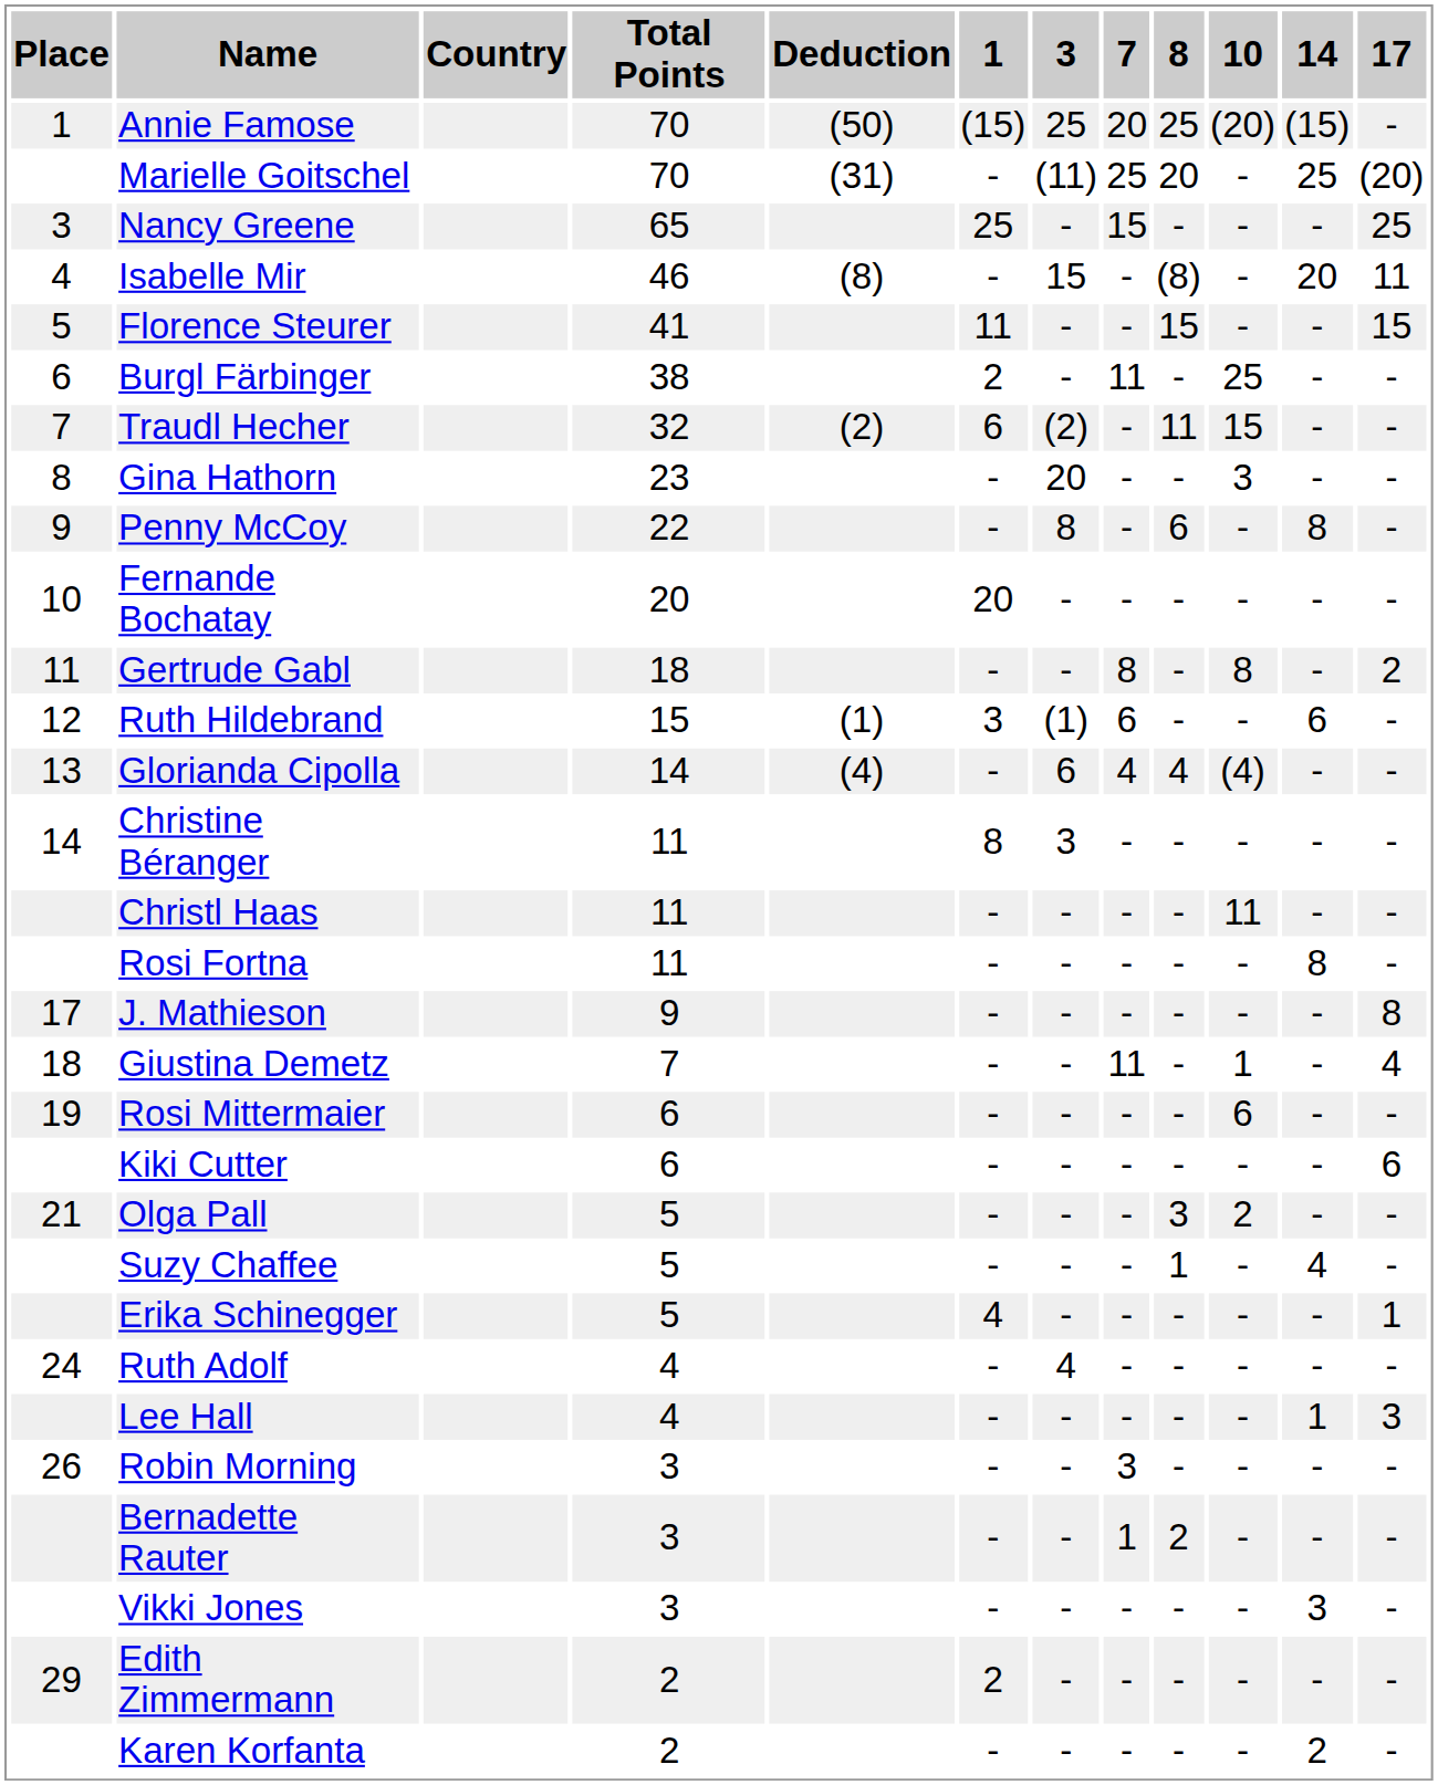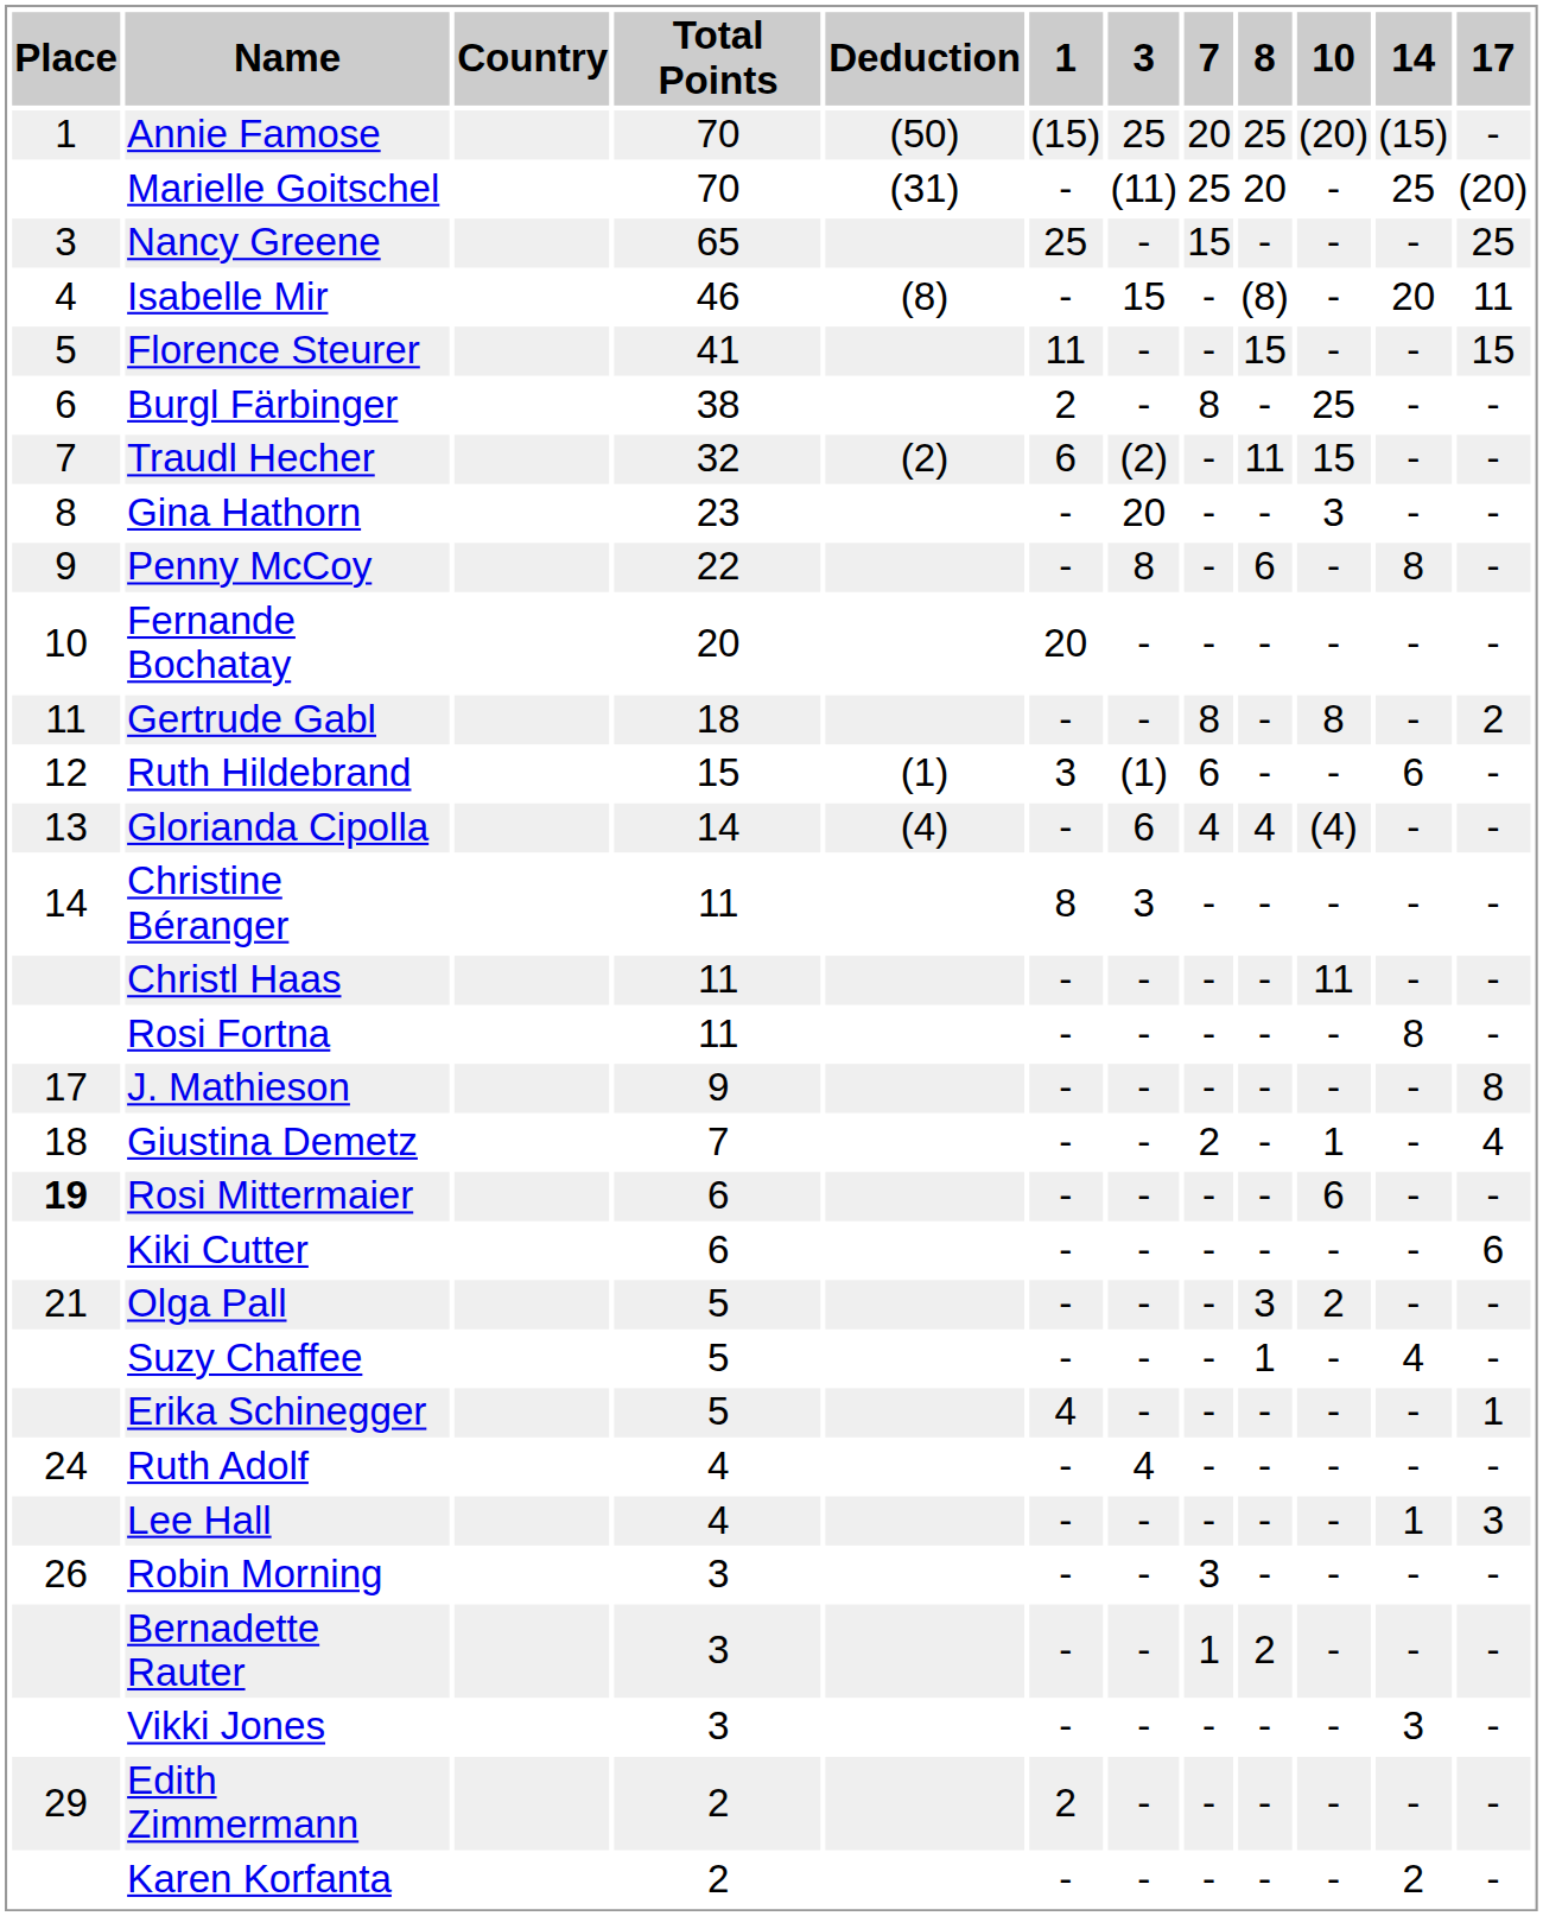Burgl Färbinger | 7: 11 -> 8
Giustina Demetz | 7: 11 -> 2
Rosi Mittermaier | Place: normal -> bold
